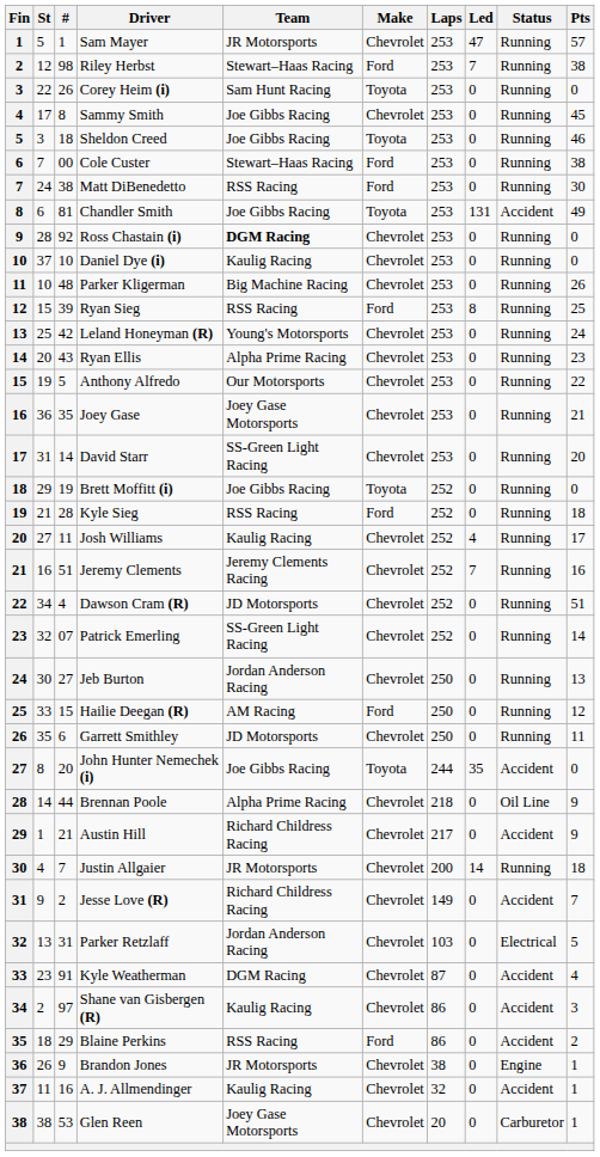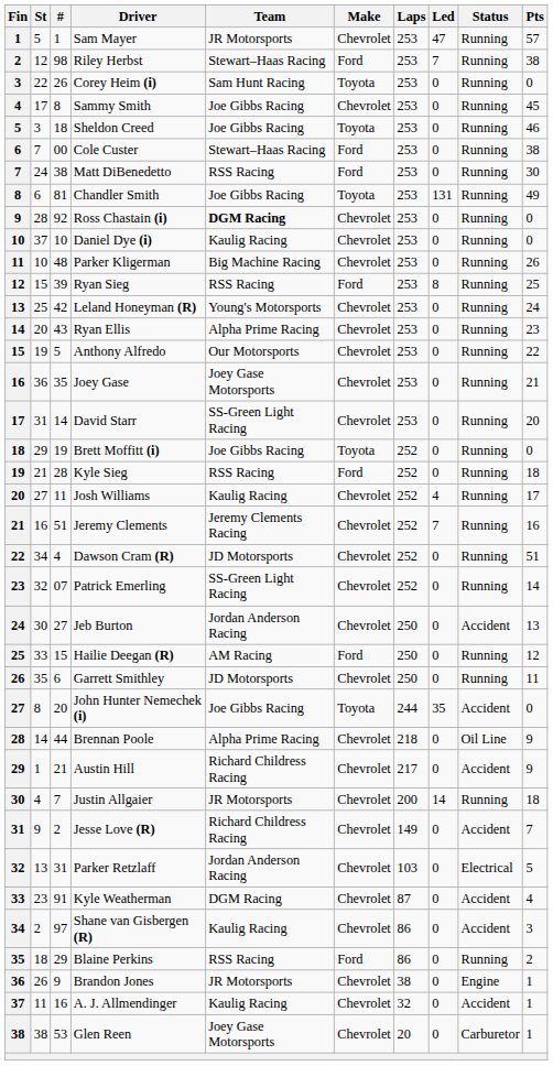Chandler Smith | Status: Accident -> Running
Jeb Burton | Status: Running -> Accident
Blaine Perkins | Status: Accident -> Running
